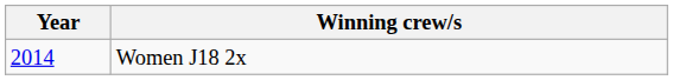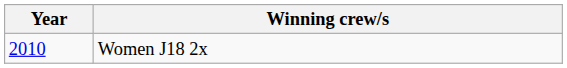Women J18 2x | Year: 2014 -> 2010
